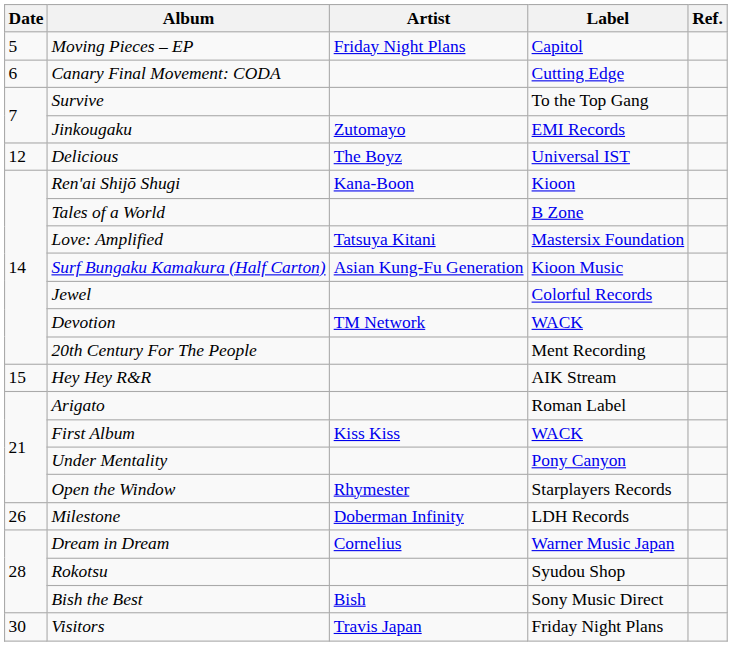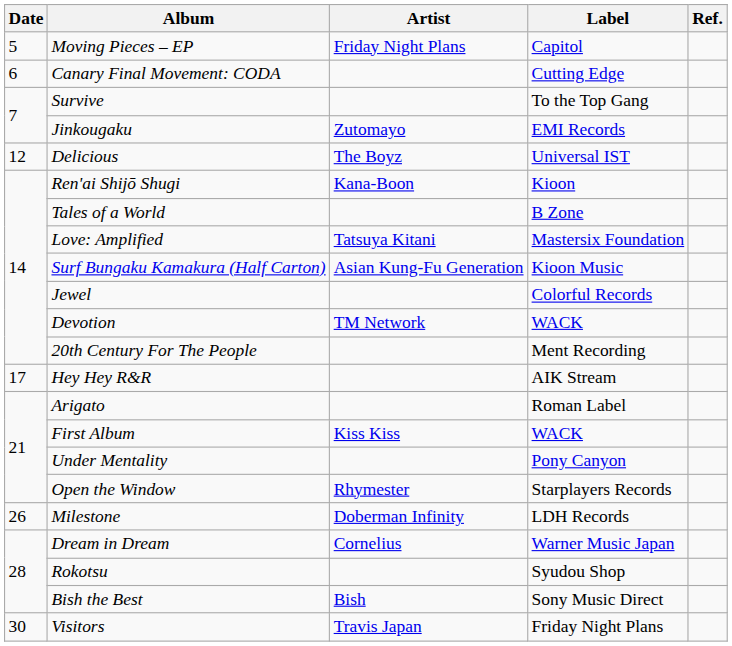Hey Hey R&R | Date: 15 -> 17
